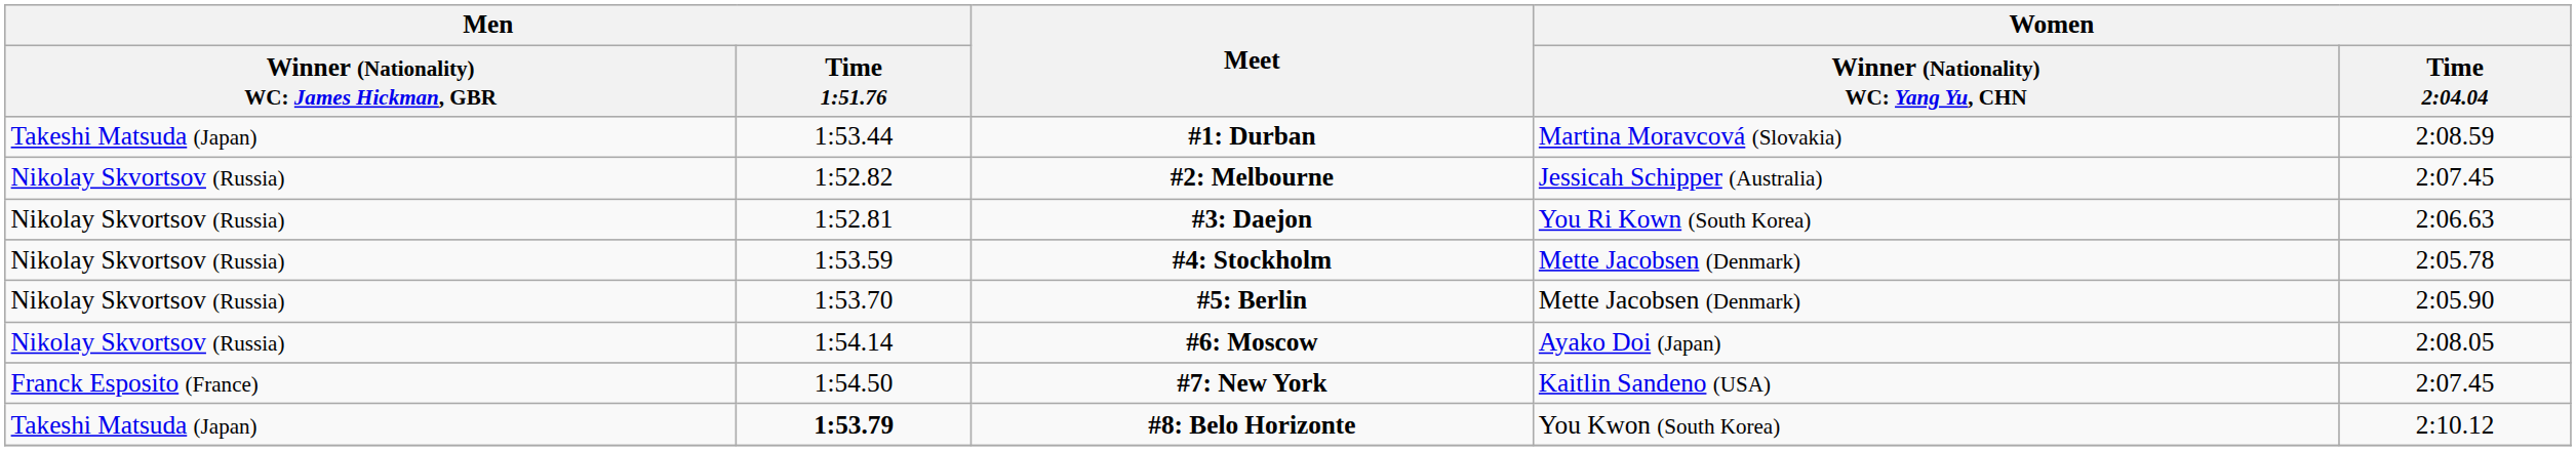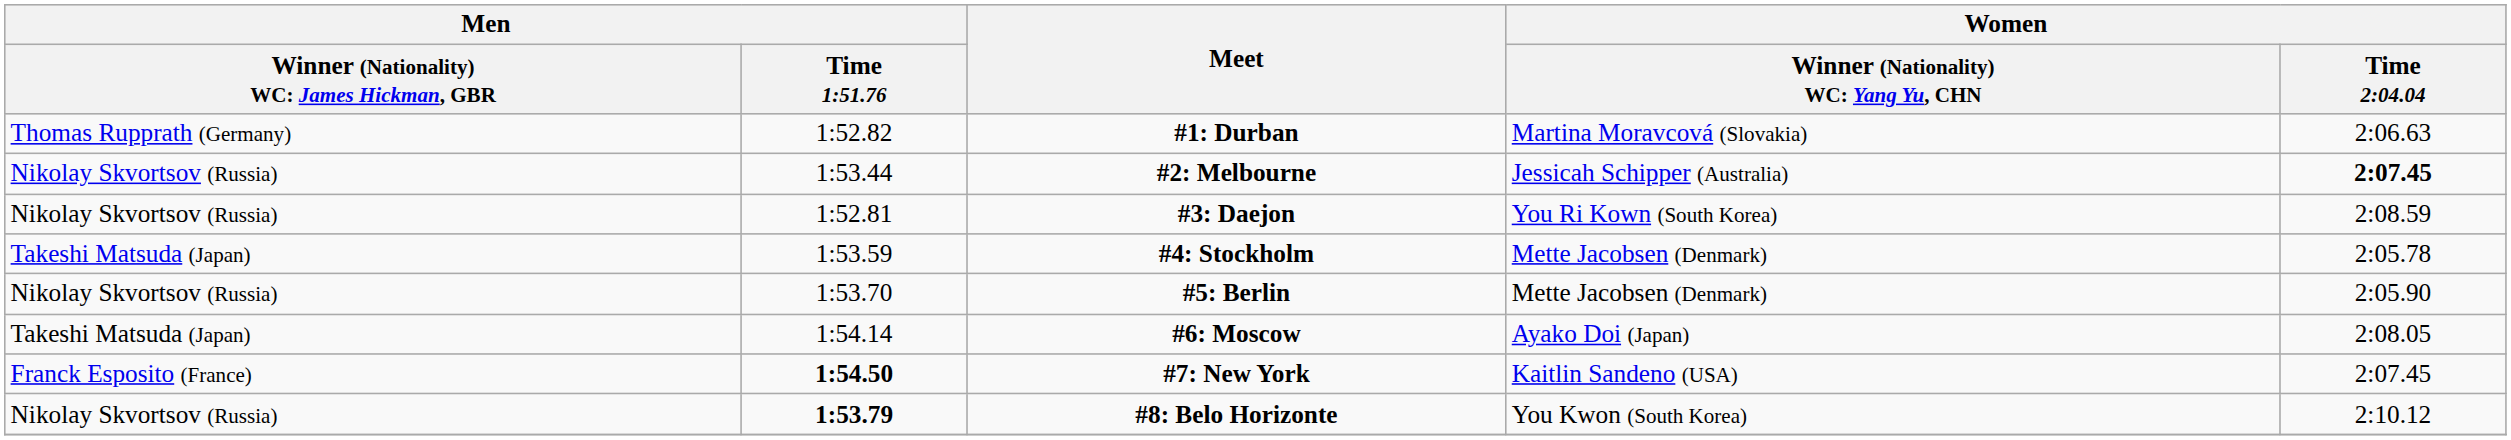#1: Durban | column 1: Takeshi Matsuda (Japan) -> Thomas Rupprath (Germany)
#1: Durban | Men / Time 1:51.76: 1:53.44 -> 1:52.82
#1: Durban | Women / Time 2:04.04: 2:08.59 -> 2:06.63
#2: Melbourne | Men / Time 1:51.76: 1:52.82 -> 1:53.44
#2: Melbourne | Women / Time 2:04.04: normal -> bold
#3: Daejon | Women / Time 2:04.04: 2:06.63 -> 2:08.59
#4: Stockholm | column 1: Nikolay Skvortsov (Russia) -> Takeshi Matsuda (Japan)
#6: Moscow | column 1: Nikolay Skvortsov (Russia) -> Takeshi Matsuda (Japan)
#7: New York | Men / Time 1:51.76: normal -> bold
#8: Belo Horizonte | column 1: Takeshi Matsuda (Japan) -> Nikolay Skvortsov (Russia)
